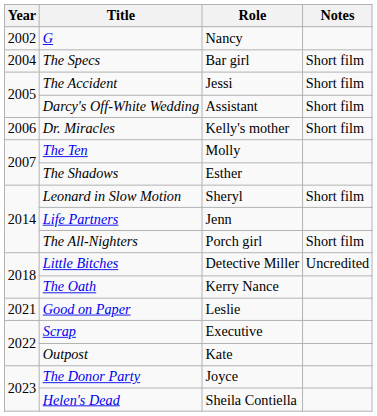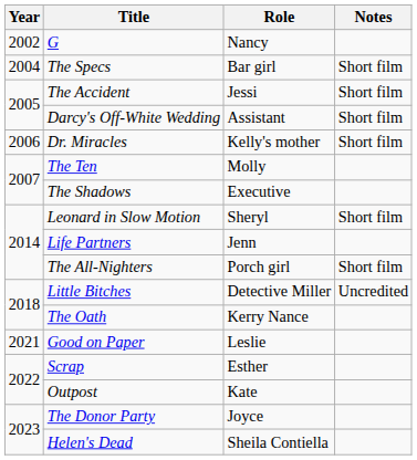The Shadows | Role: Esther -> Executive
Scrap | Role: Executive -> Esther
